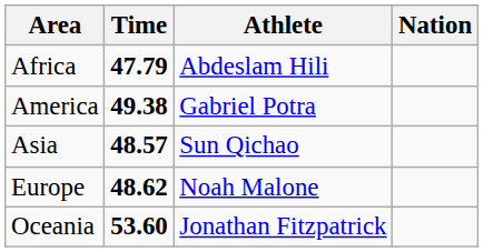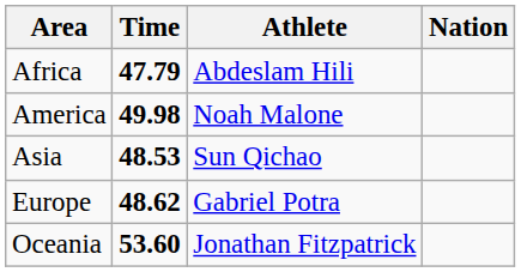America | Time: 49.38 -> 49.98
America | Athlete: Gabriel Potra -> Noah Malone
Asia | Time: 48.57 -> 48.53
Europe | Athlete: Noah Malone -> Gabriel Potra
